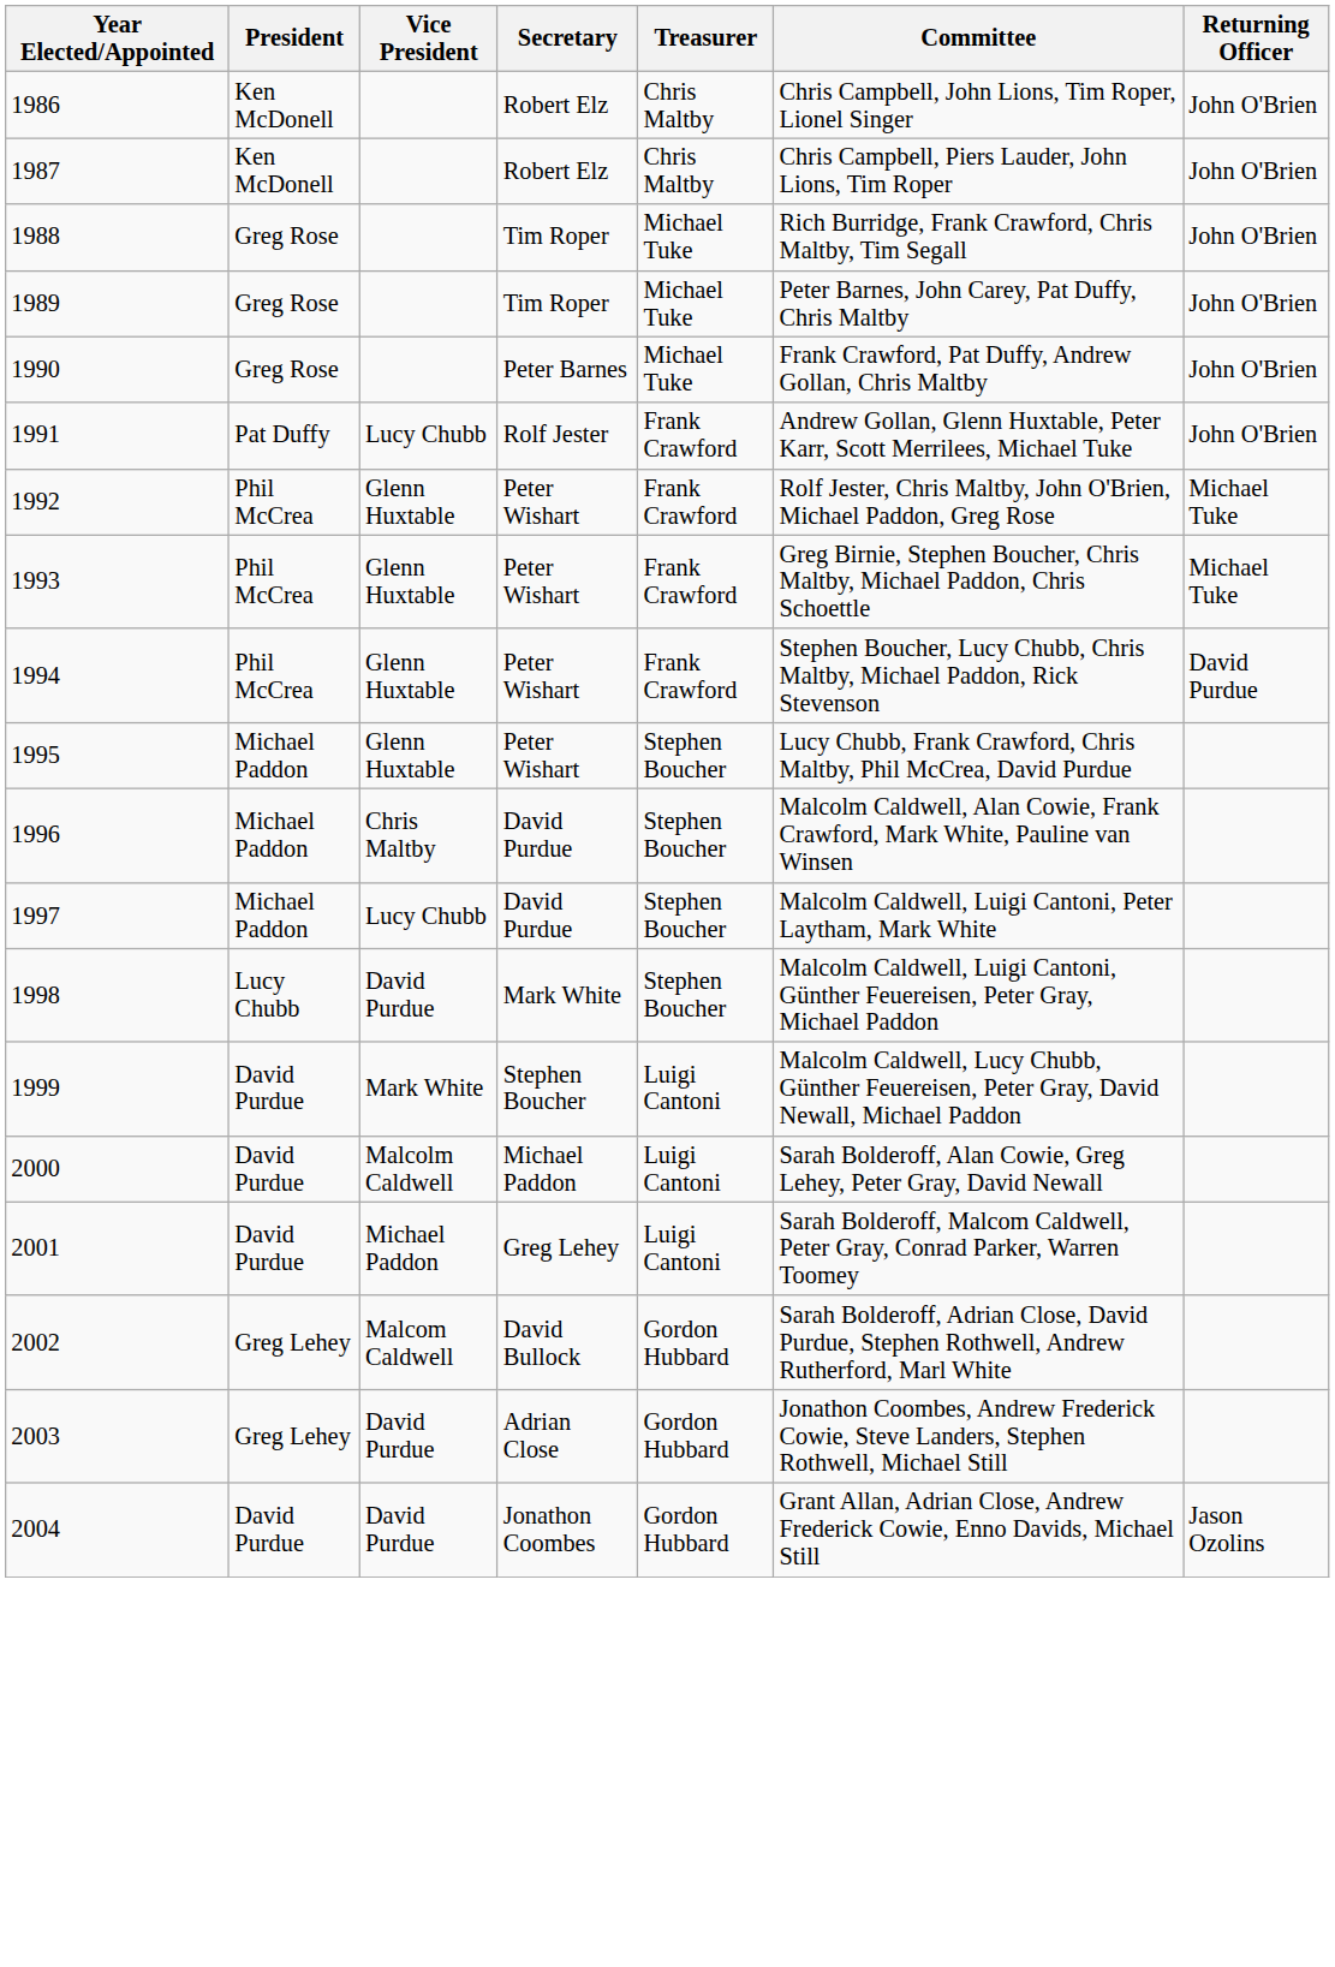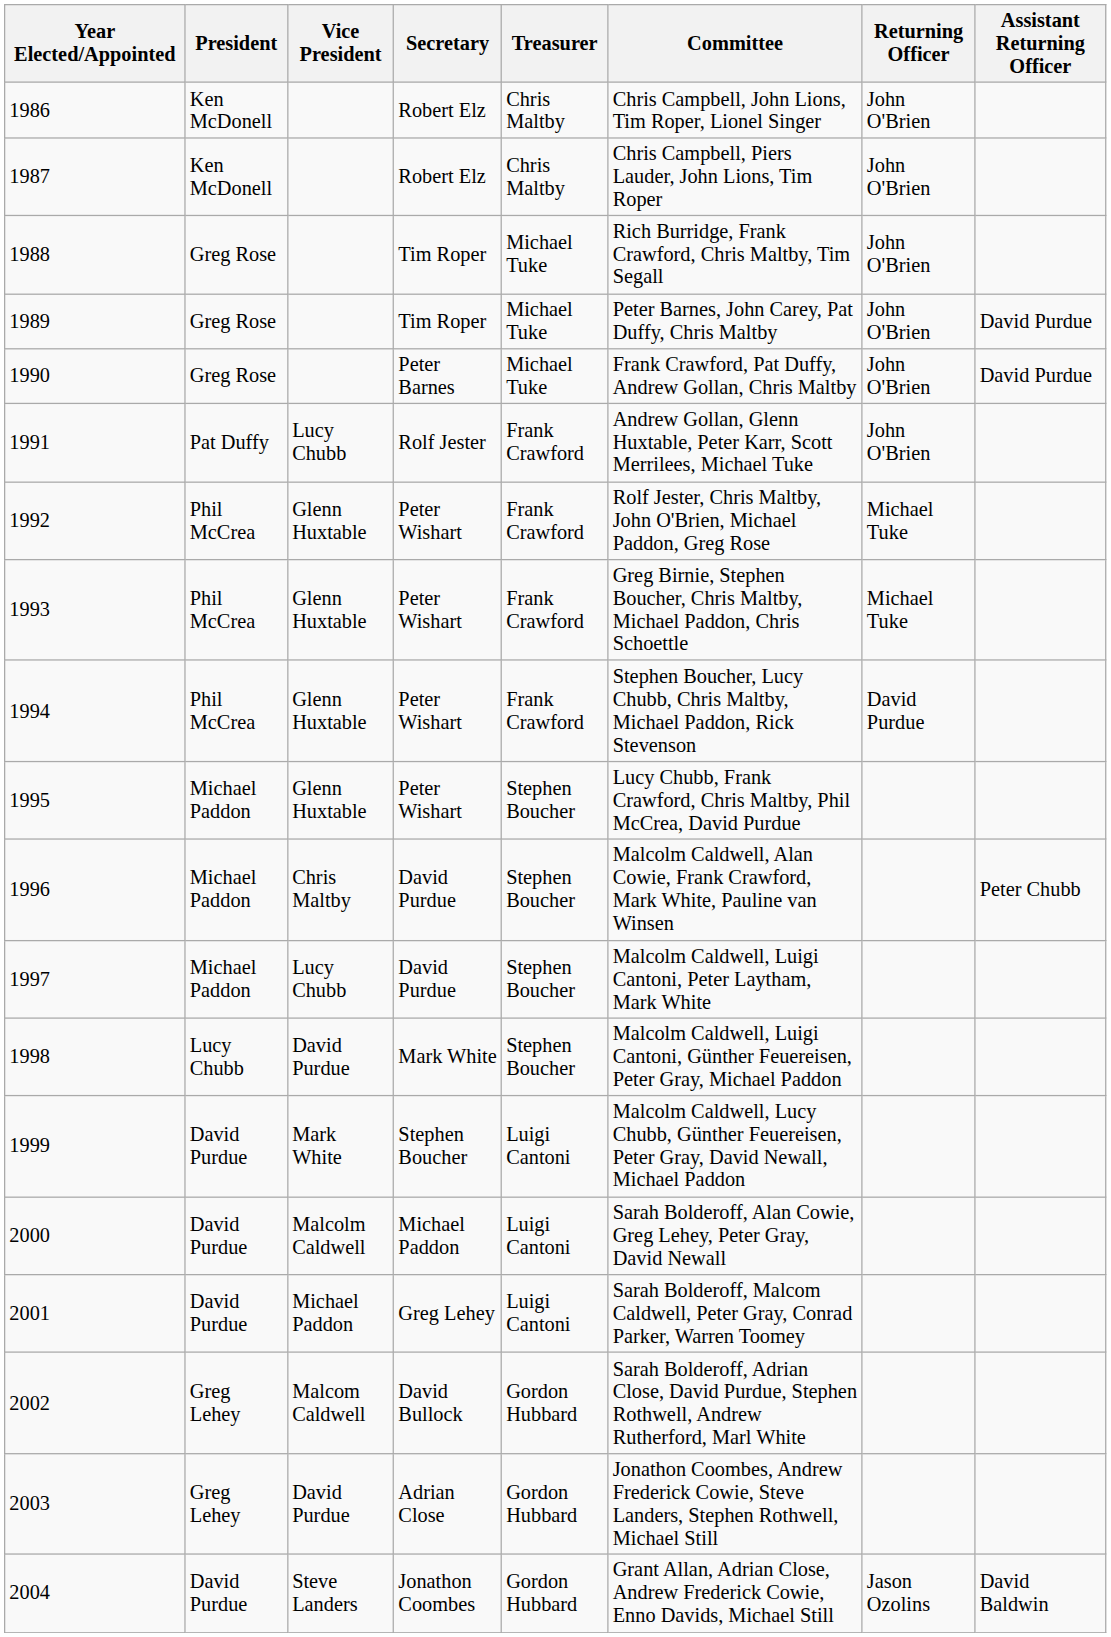+ column: Assistant Returning Officer | David Purdue | David Purdue | Peter Chubb | David Baldwin
2004 | Vice President: David Purdue -> Steve Landers
